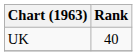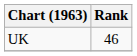UK | Rank: 40 -> 46
